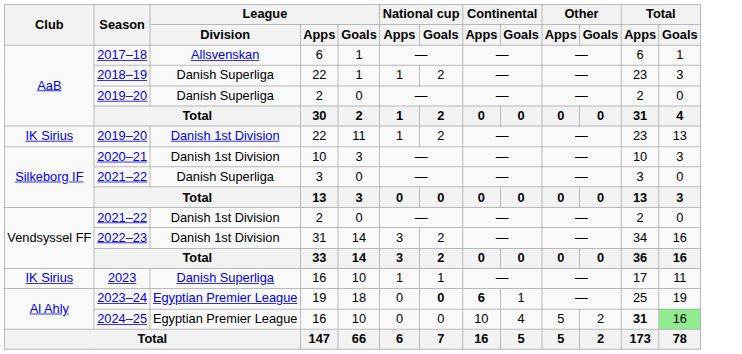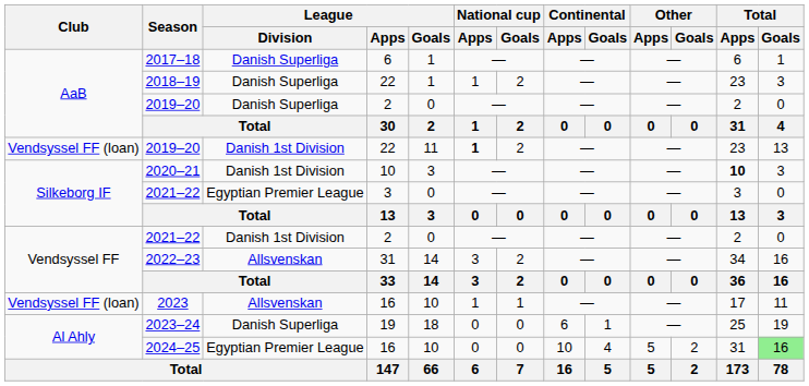2017–18 | League / Division: Allsvenskan -> Danish Superliga
2019–20 / 22 | Club: IK Sirius -> Vendsyssel FF (loan)
2019–20 / 22 | National cup / Apps: normal -> bold
2020–21 | Total / Apps: normal -> bold
2021–22 / 3 | League / Division: Danish Superliga -> Egyptian Premier League
2022–23 | League / Division: Danish 1st Division -> Allsvenskan
2023 | Club: IK Sirius -> Vendsyssel FF (loan)
2023 | League / Division: Danish Superliga -> Allsvenskan
2023–24 | League / Division: Egyptian Premier League -> Danish Superliga
2023–24 | National cup / Goals: bold -> normal
2023–24 | Continental / Apps: bold -> normal
2024–25 | Total / Apps: bold -> normal
